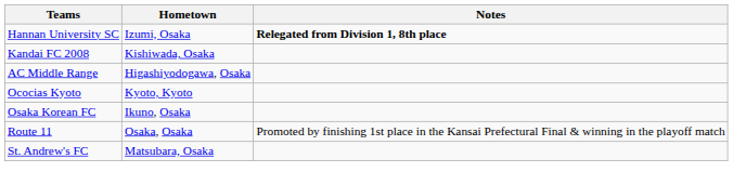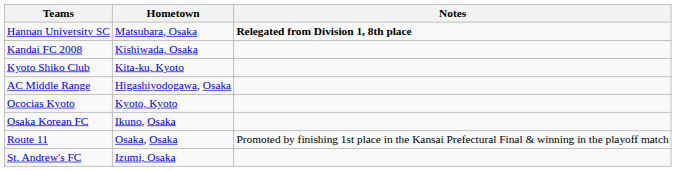Hannan University SC | Hometown: Izumi, Osaka -> Matsubara, Osaka
+ row: Kyoto Shiko Club | Kita-ku, Kyoto
St. Andrew's FC | Hometown: Matsubara, Osaka -> Izumi, Osaka
